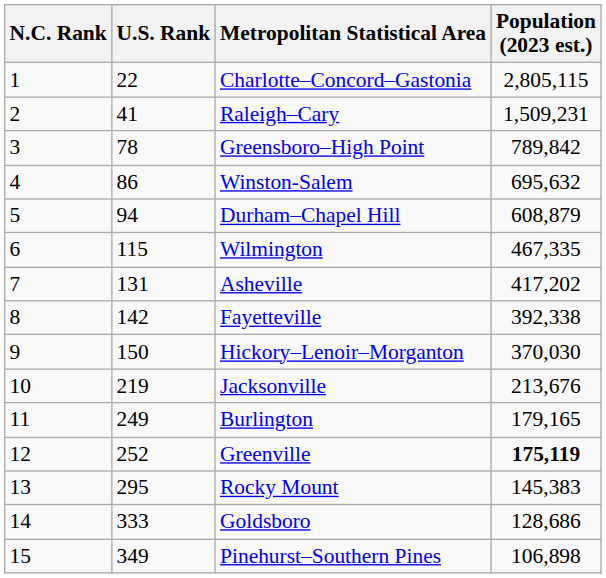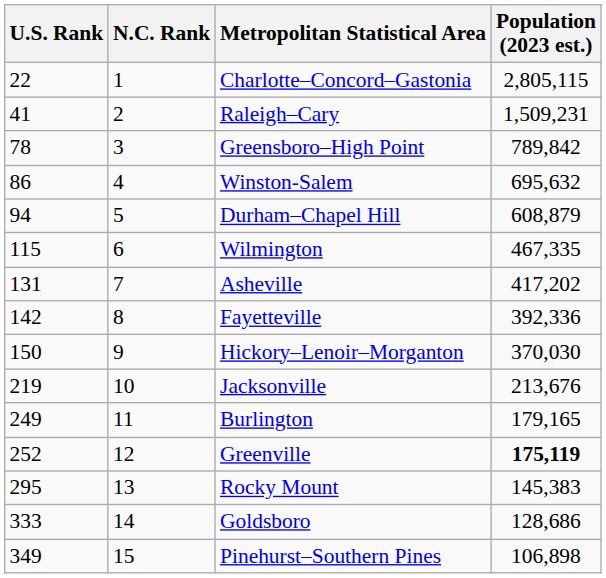columns swapped: N.C. Rank <-> U.S. Rank
Fayetteville | Population (2023 est.): 392,338 -> 392,336
